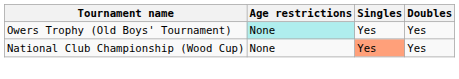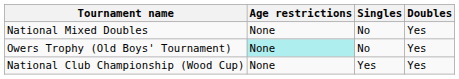+ row: National Mixed Doubles | None | No | Yes
Owers Trophy (Old Boys' Tournament) | Singles: Yes -> No
National Club Championship (Wood Cup) | Singles: lightsalmon background -> no background
